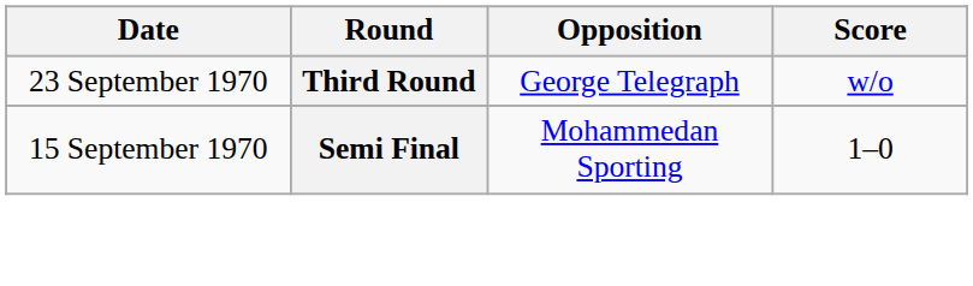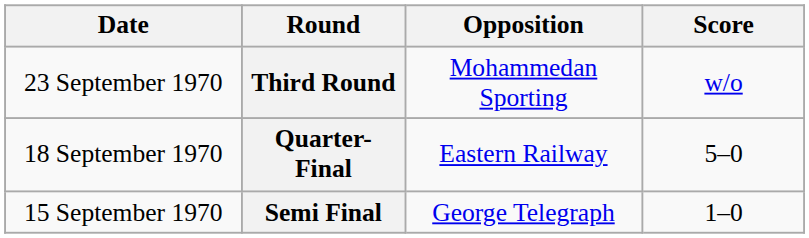Third Round | Opposition: George Telegraph -> Mohammedan Sporting
+ row: 18 September 1970 | Quarter-Final | Eastern Railway | 5–0
Semi Final | Opposition: Mohammedan Sporting -> George Telegraph
